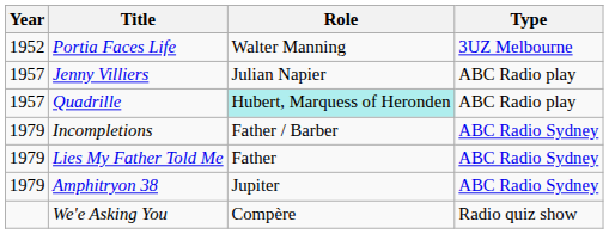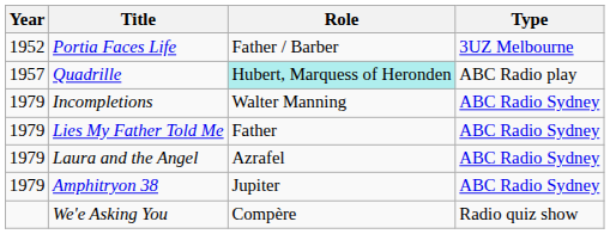Portia Faces Life | Role: Walter Manning -> Father / Barber
- row: 1957 | Jenny Villiers | Julian Napier | ABC Radio play
Incompletions | Role: Father / Barber -> Walter Manning
+ row: 1979 | Laura and the Angel | Azrafel | ABC Radio Sydney
